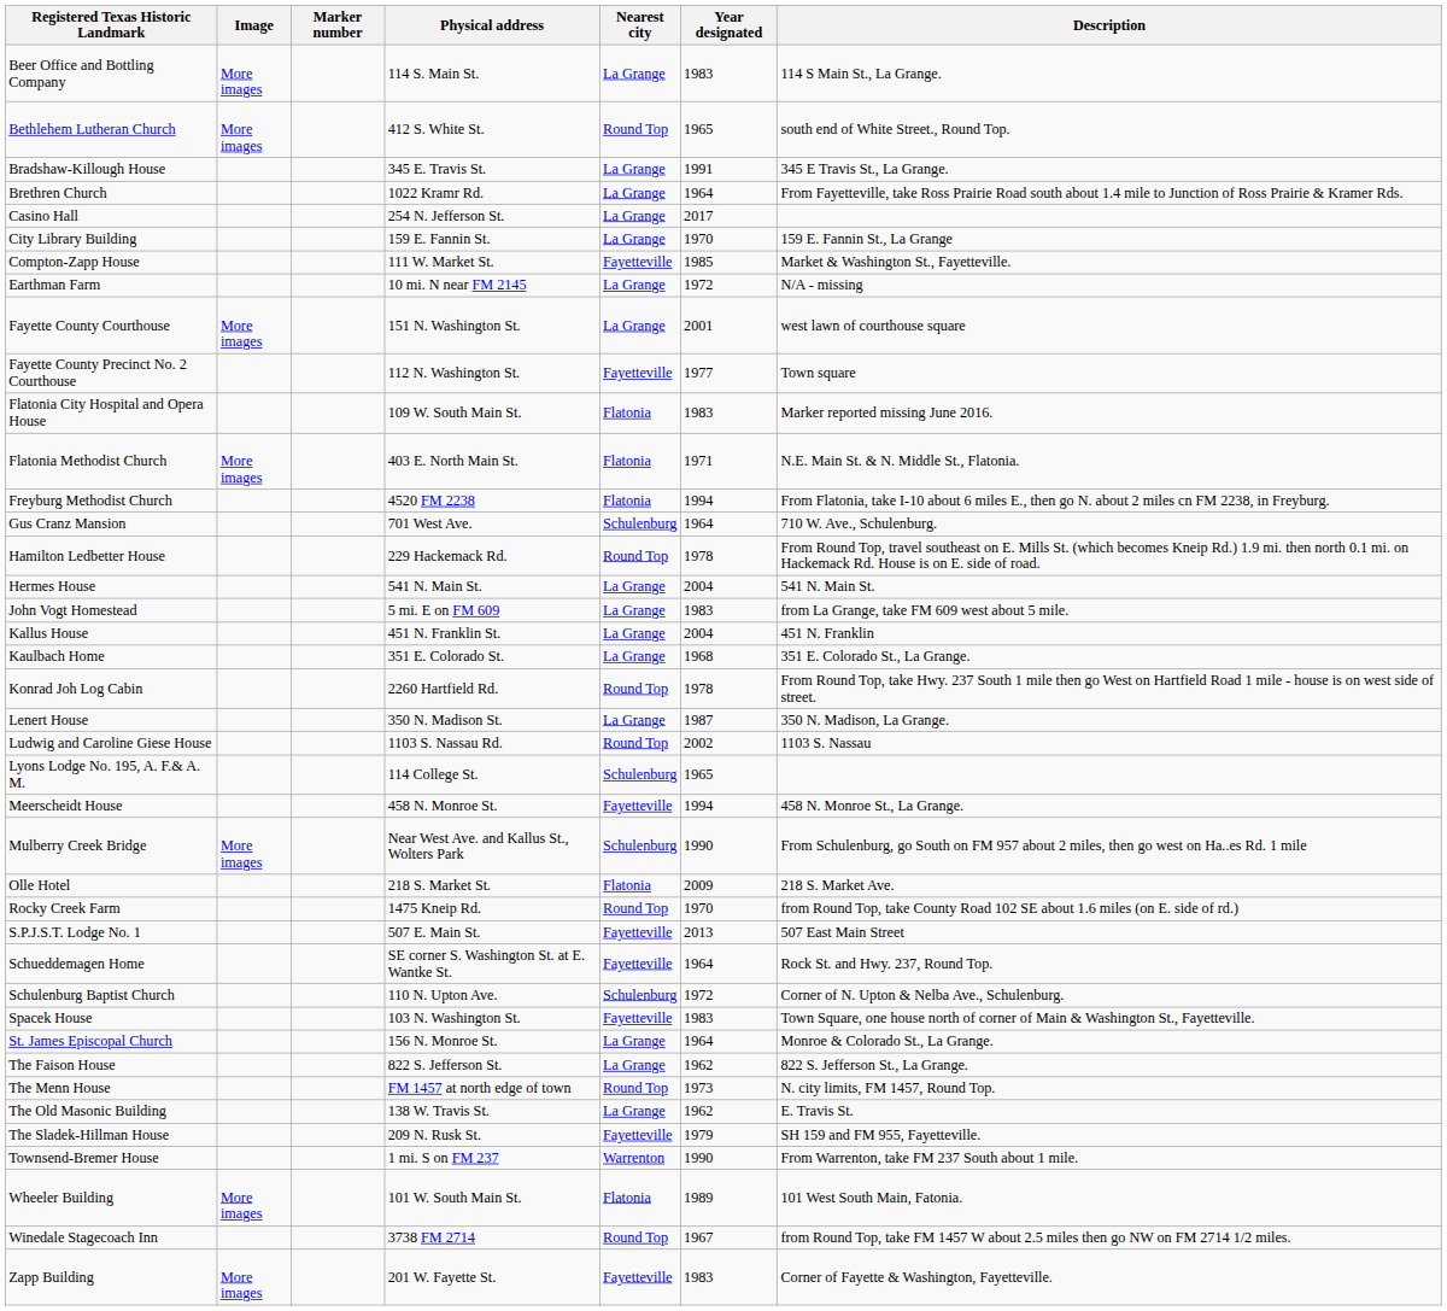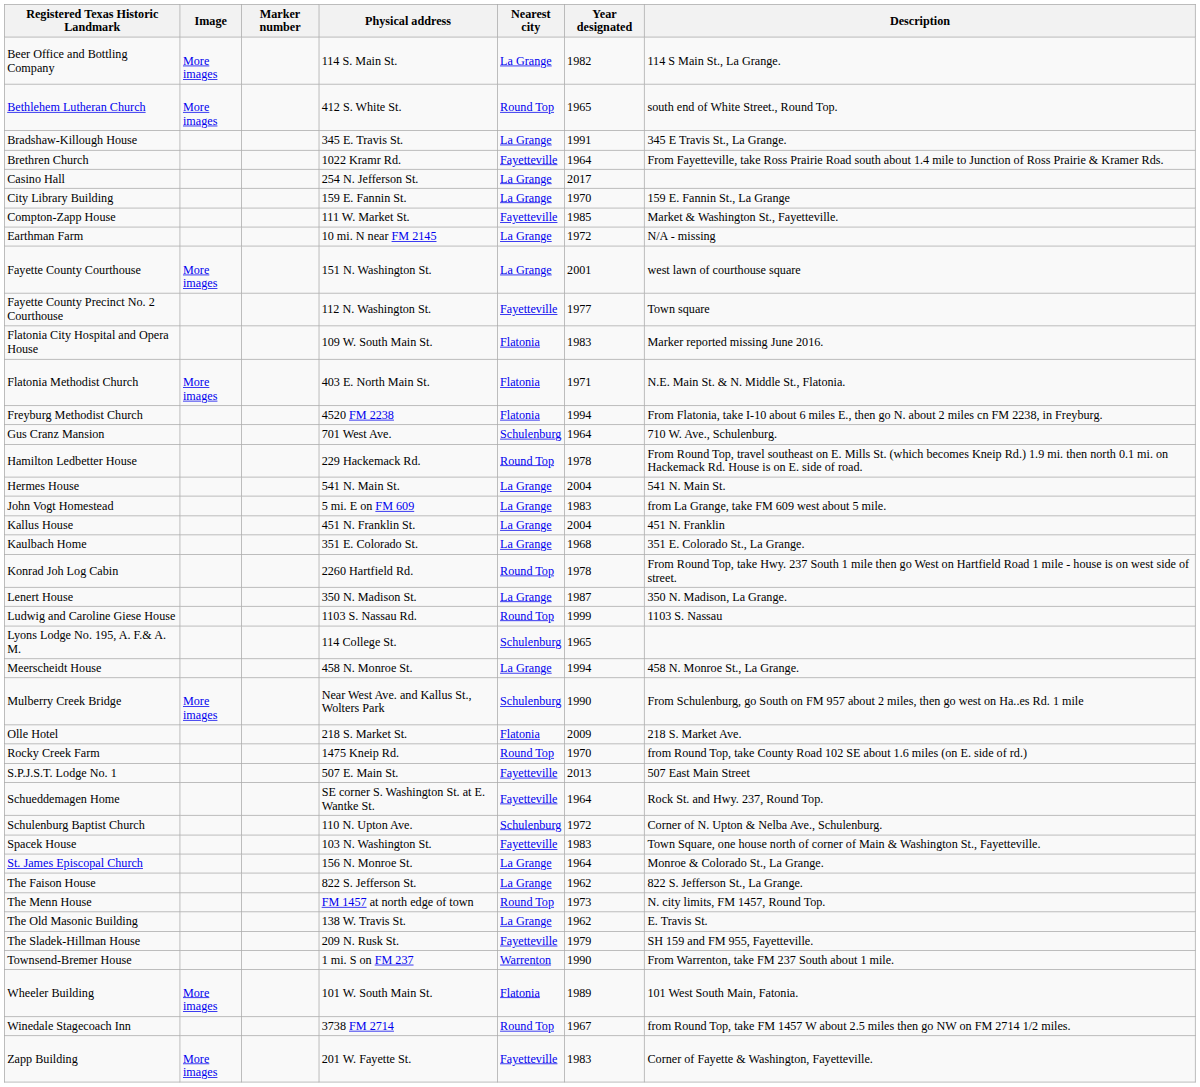Beer Office and Bottling Company | Year designated: 1983 -> 1982
Brethren Church | Nearest city: La Grange -> Fayetteville
Ludwig and Caroline Giese House | Year designated: 2002 -> 1999
Meerscheidt House | Nearest city: Fayetteville -> La Grange
